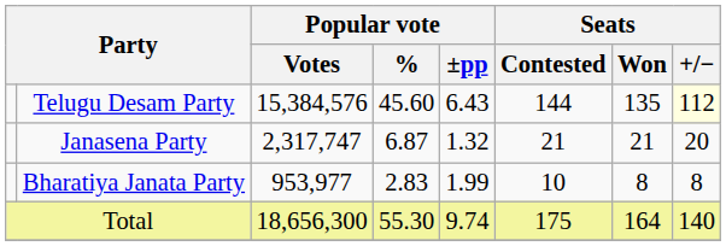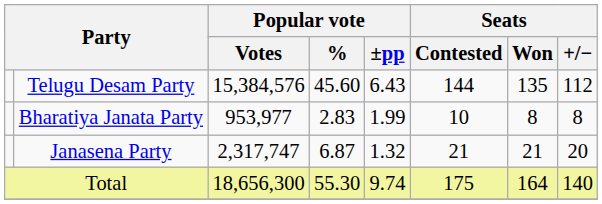Telugu Desam Party | Seats / +/−: lightyellow background -> no background
rows swapped: Janasena Party <-> Bharatiya Janata Party
